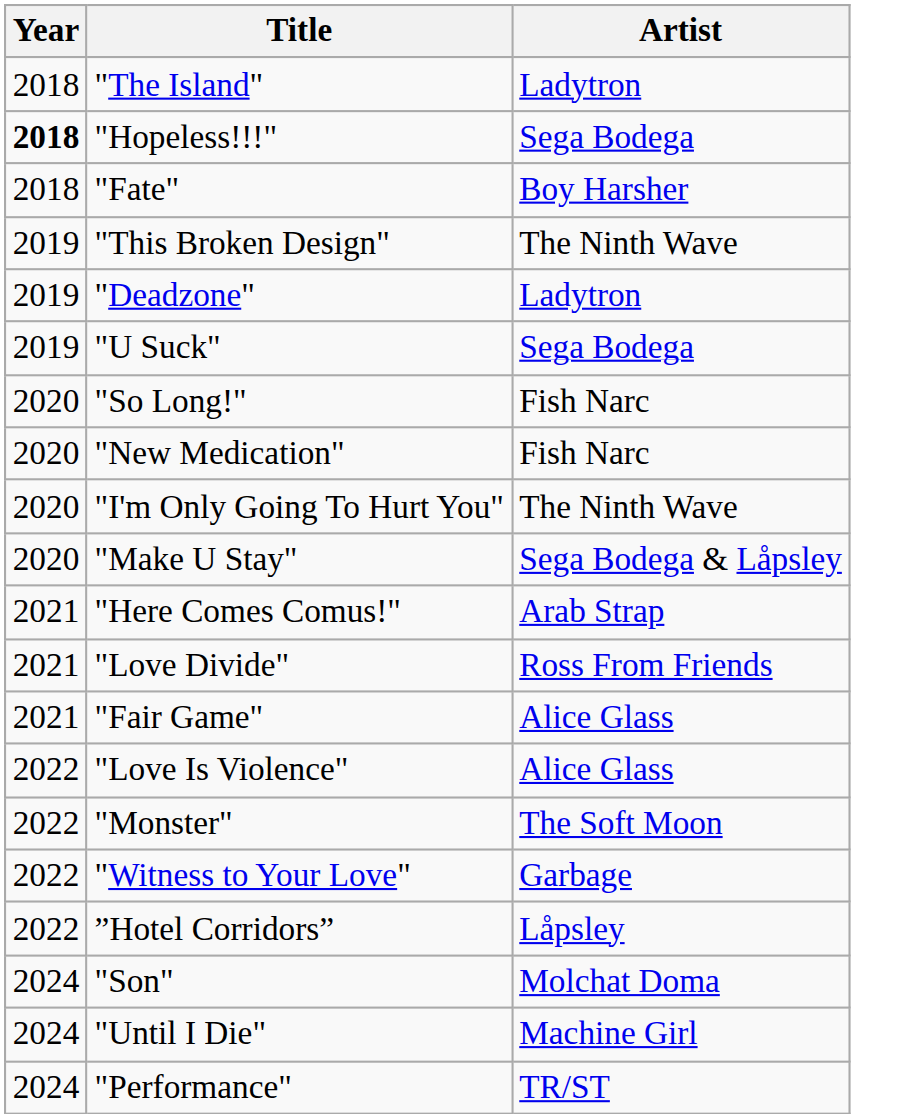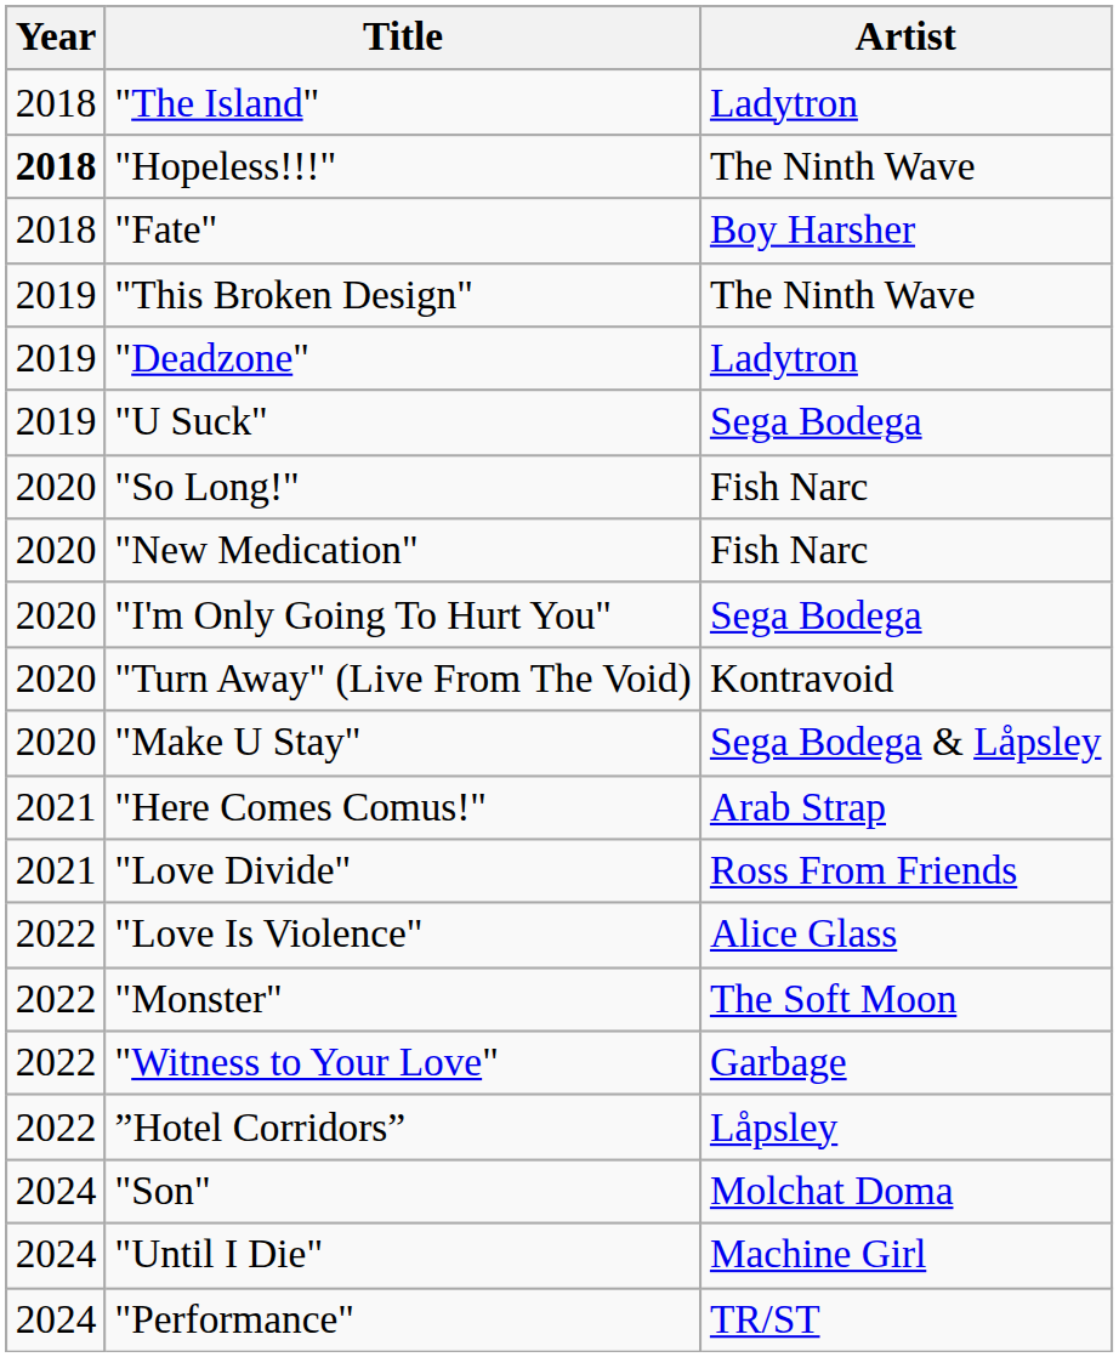"Hopeless!!!" | Artist: Sega Bodega -> The Ninth Wave
"I'm Only Going To Hurt You" | Artist: The Ninth Wave -> Sega Bodega
+ row: 2020 | "Turn Away" (Live From The Void) | Kontravoid
- row: 2021 | "Fair Game" | Alice Glass
